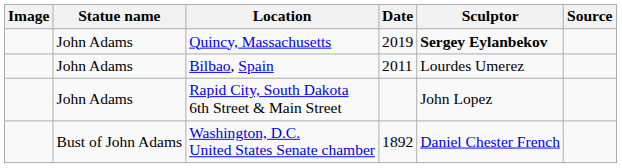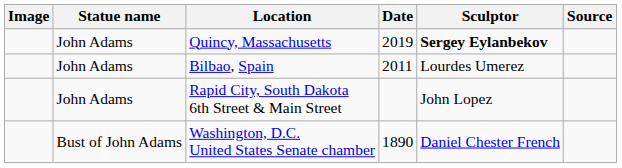Washington, D.C. United States Senate chamber | Date: 1892 -> 1890
